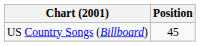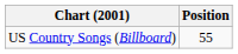US Country Songs (Billboard) | Position: 45 -> 55
